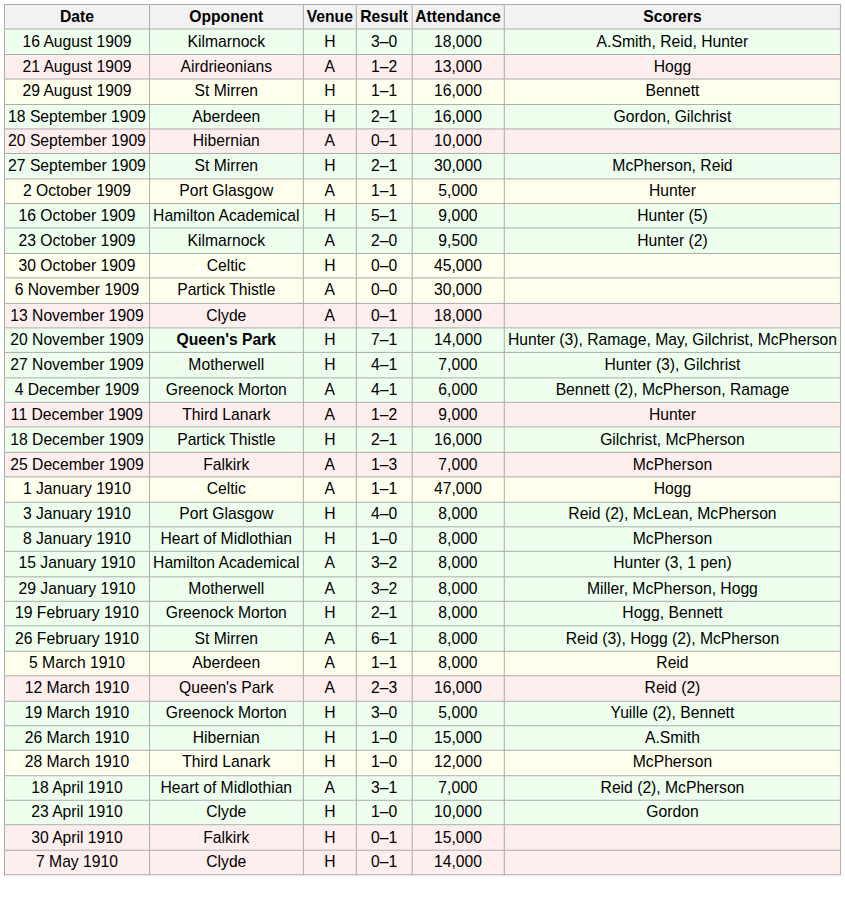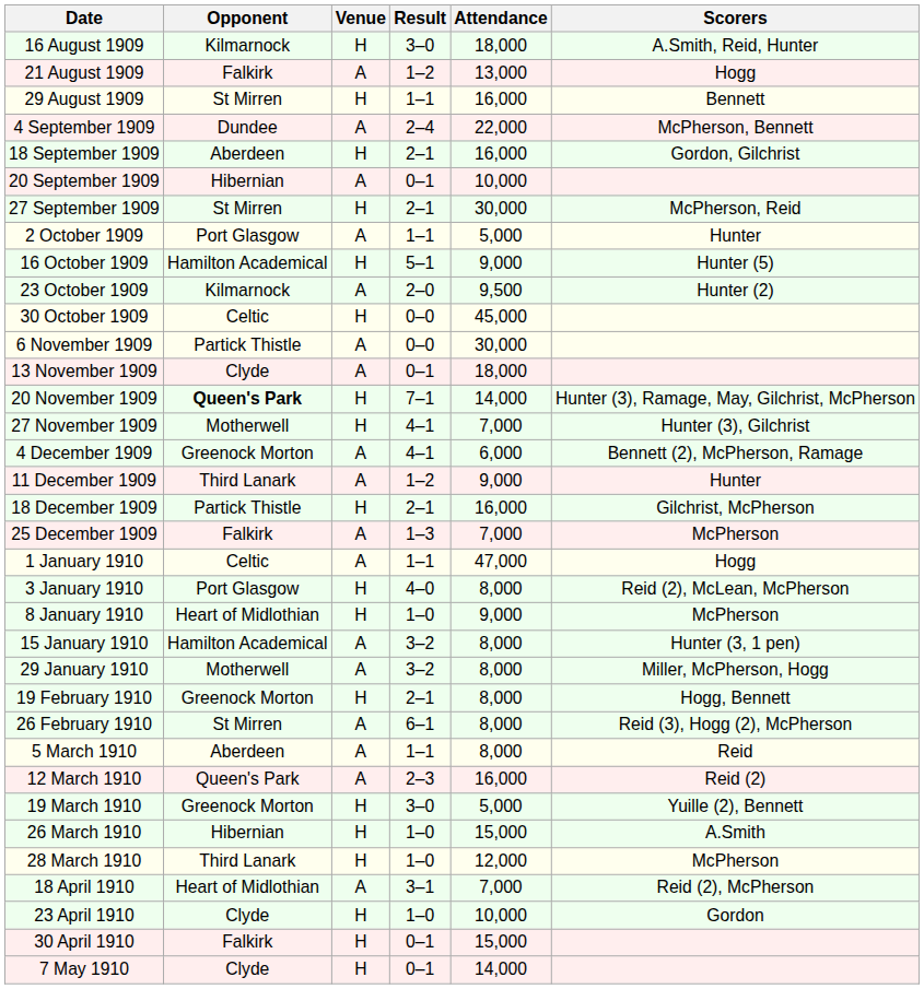21 August 1909 | Opponent: Airdrieonians -> Falkirk
+ row: 4 September 1909 | Dundee | A | 2–4 | 22,000 | McPherson, Bennett
8 January 1910 | Attendance: 8,000 -> 9,000
